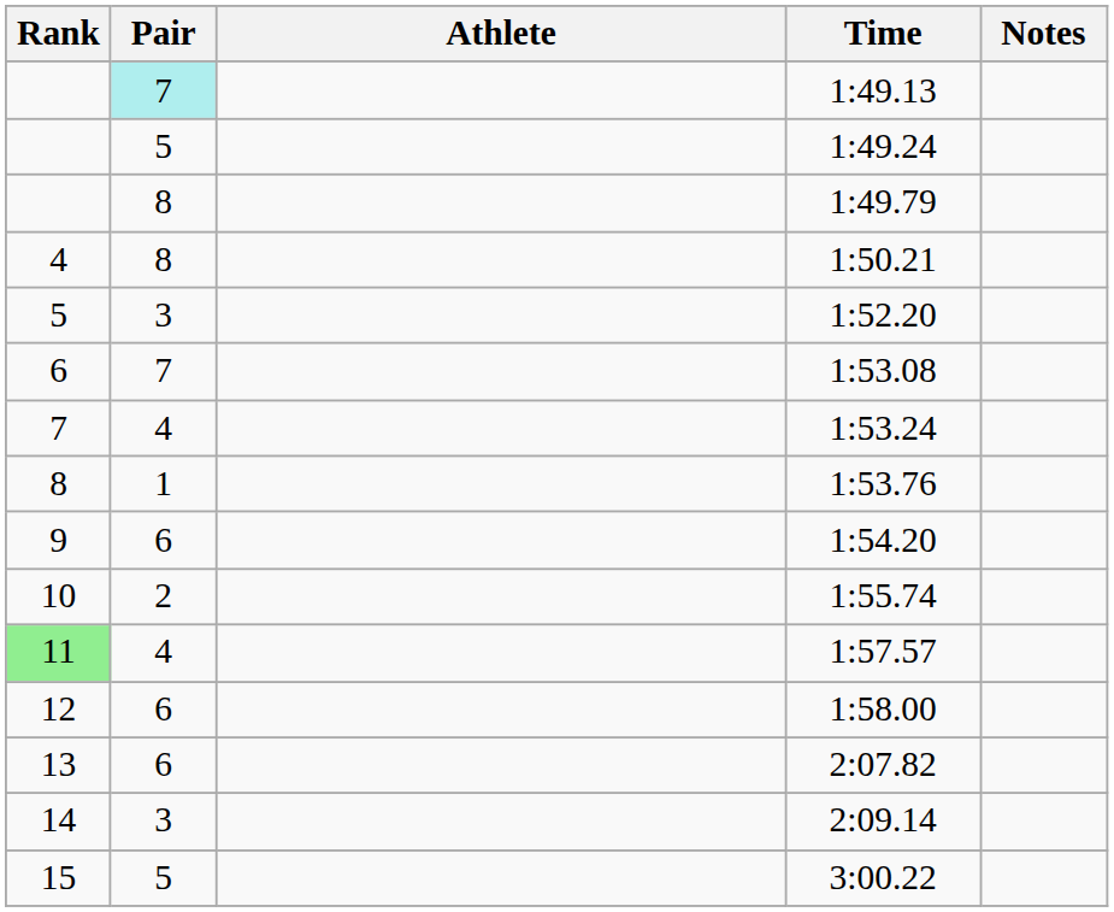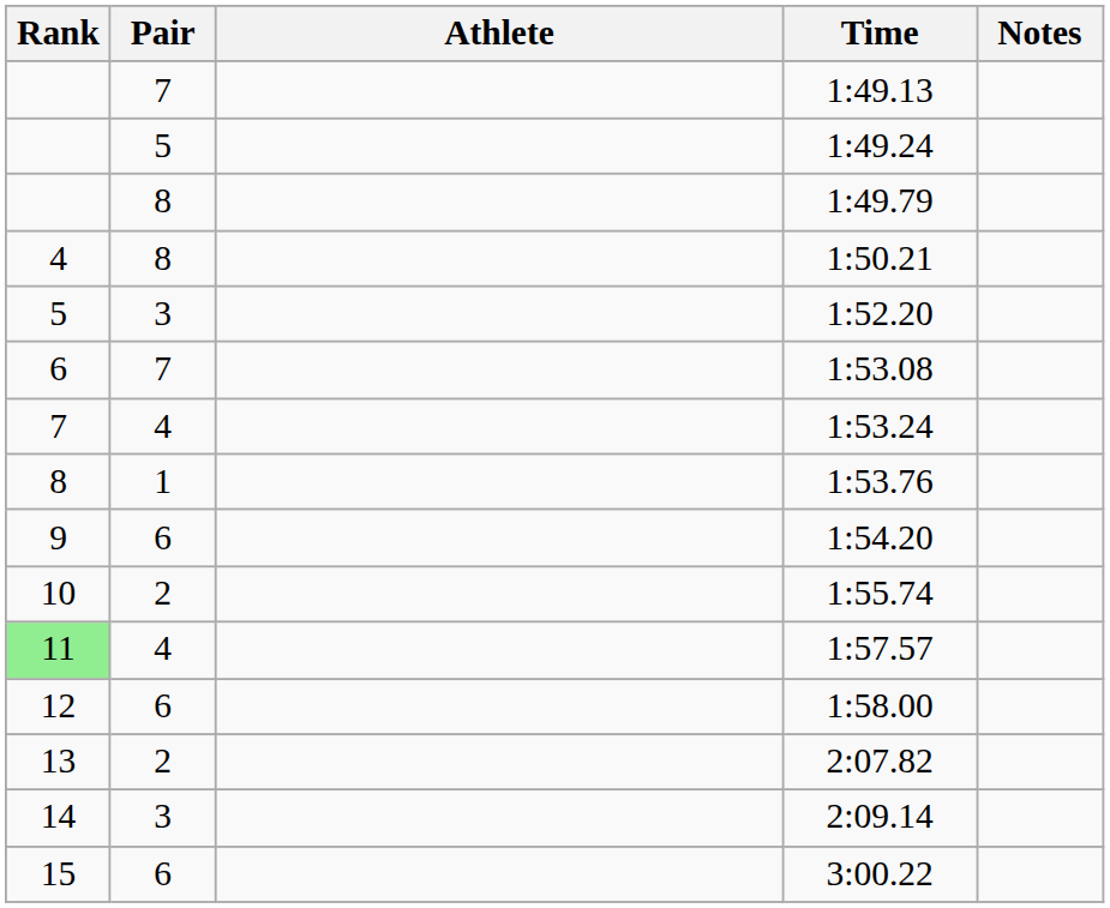1:49.13 | Pair: paleturquoise background -> no background
2:07.82 | Pair: 6 -> 2
3:00.22 | Pair: 5 -> 6
